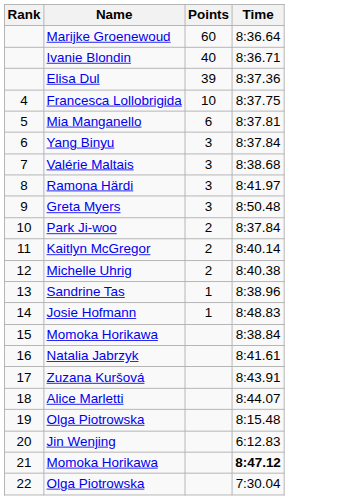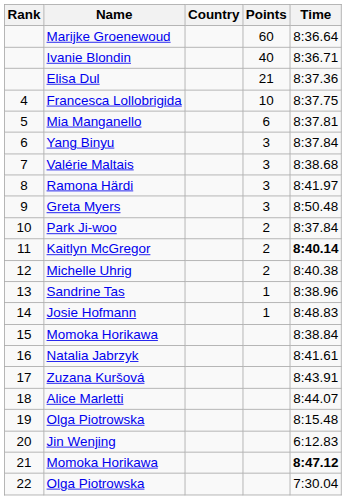+ column: Country
Elisa Dul | Points: 39 -> 21
Kaitlyn McGregor | Time: normal -> bold
